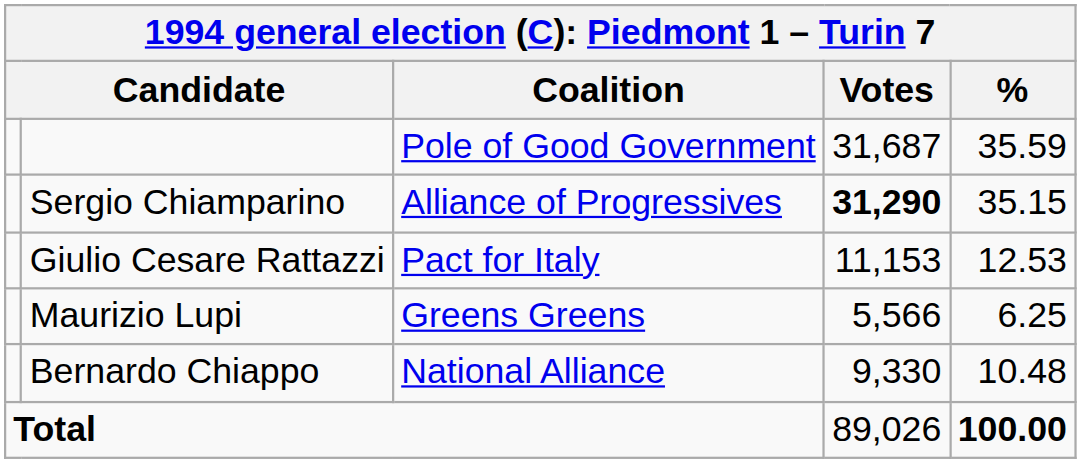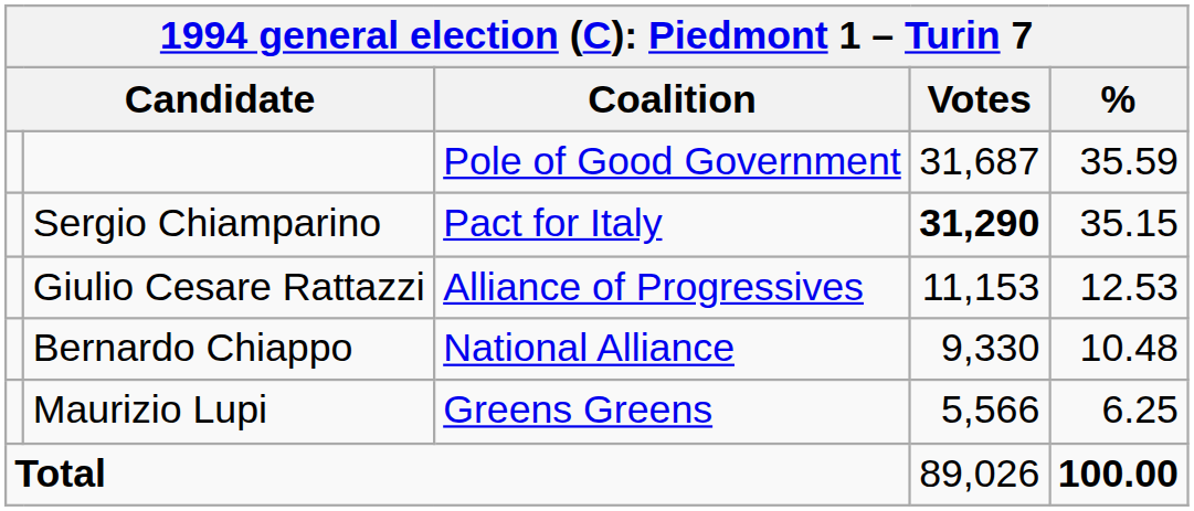Sergio Chiamparino | Coalition: Alliance of Progressives -> Pact for Italy
Giulio Cesare Rattazzi | Coalition: Pact for Italy -> Alliance of Progressives
rows swapped: Bernardo Chiappo <-> Maurizio Lupi
